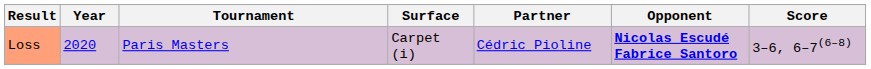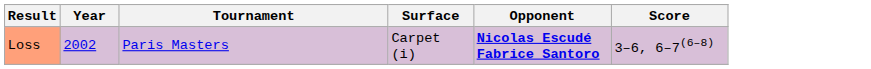- column: Partner | Cédric Pioline
Loss | Year: 2020 -> 2002
